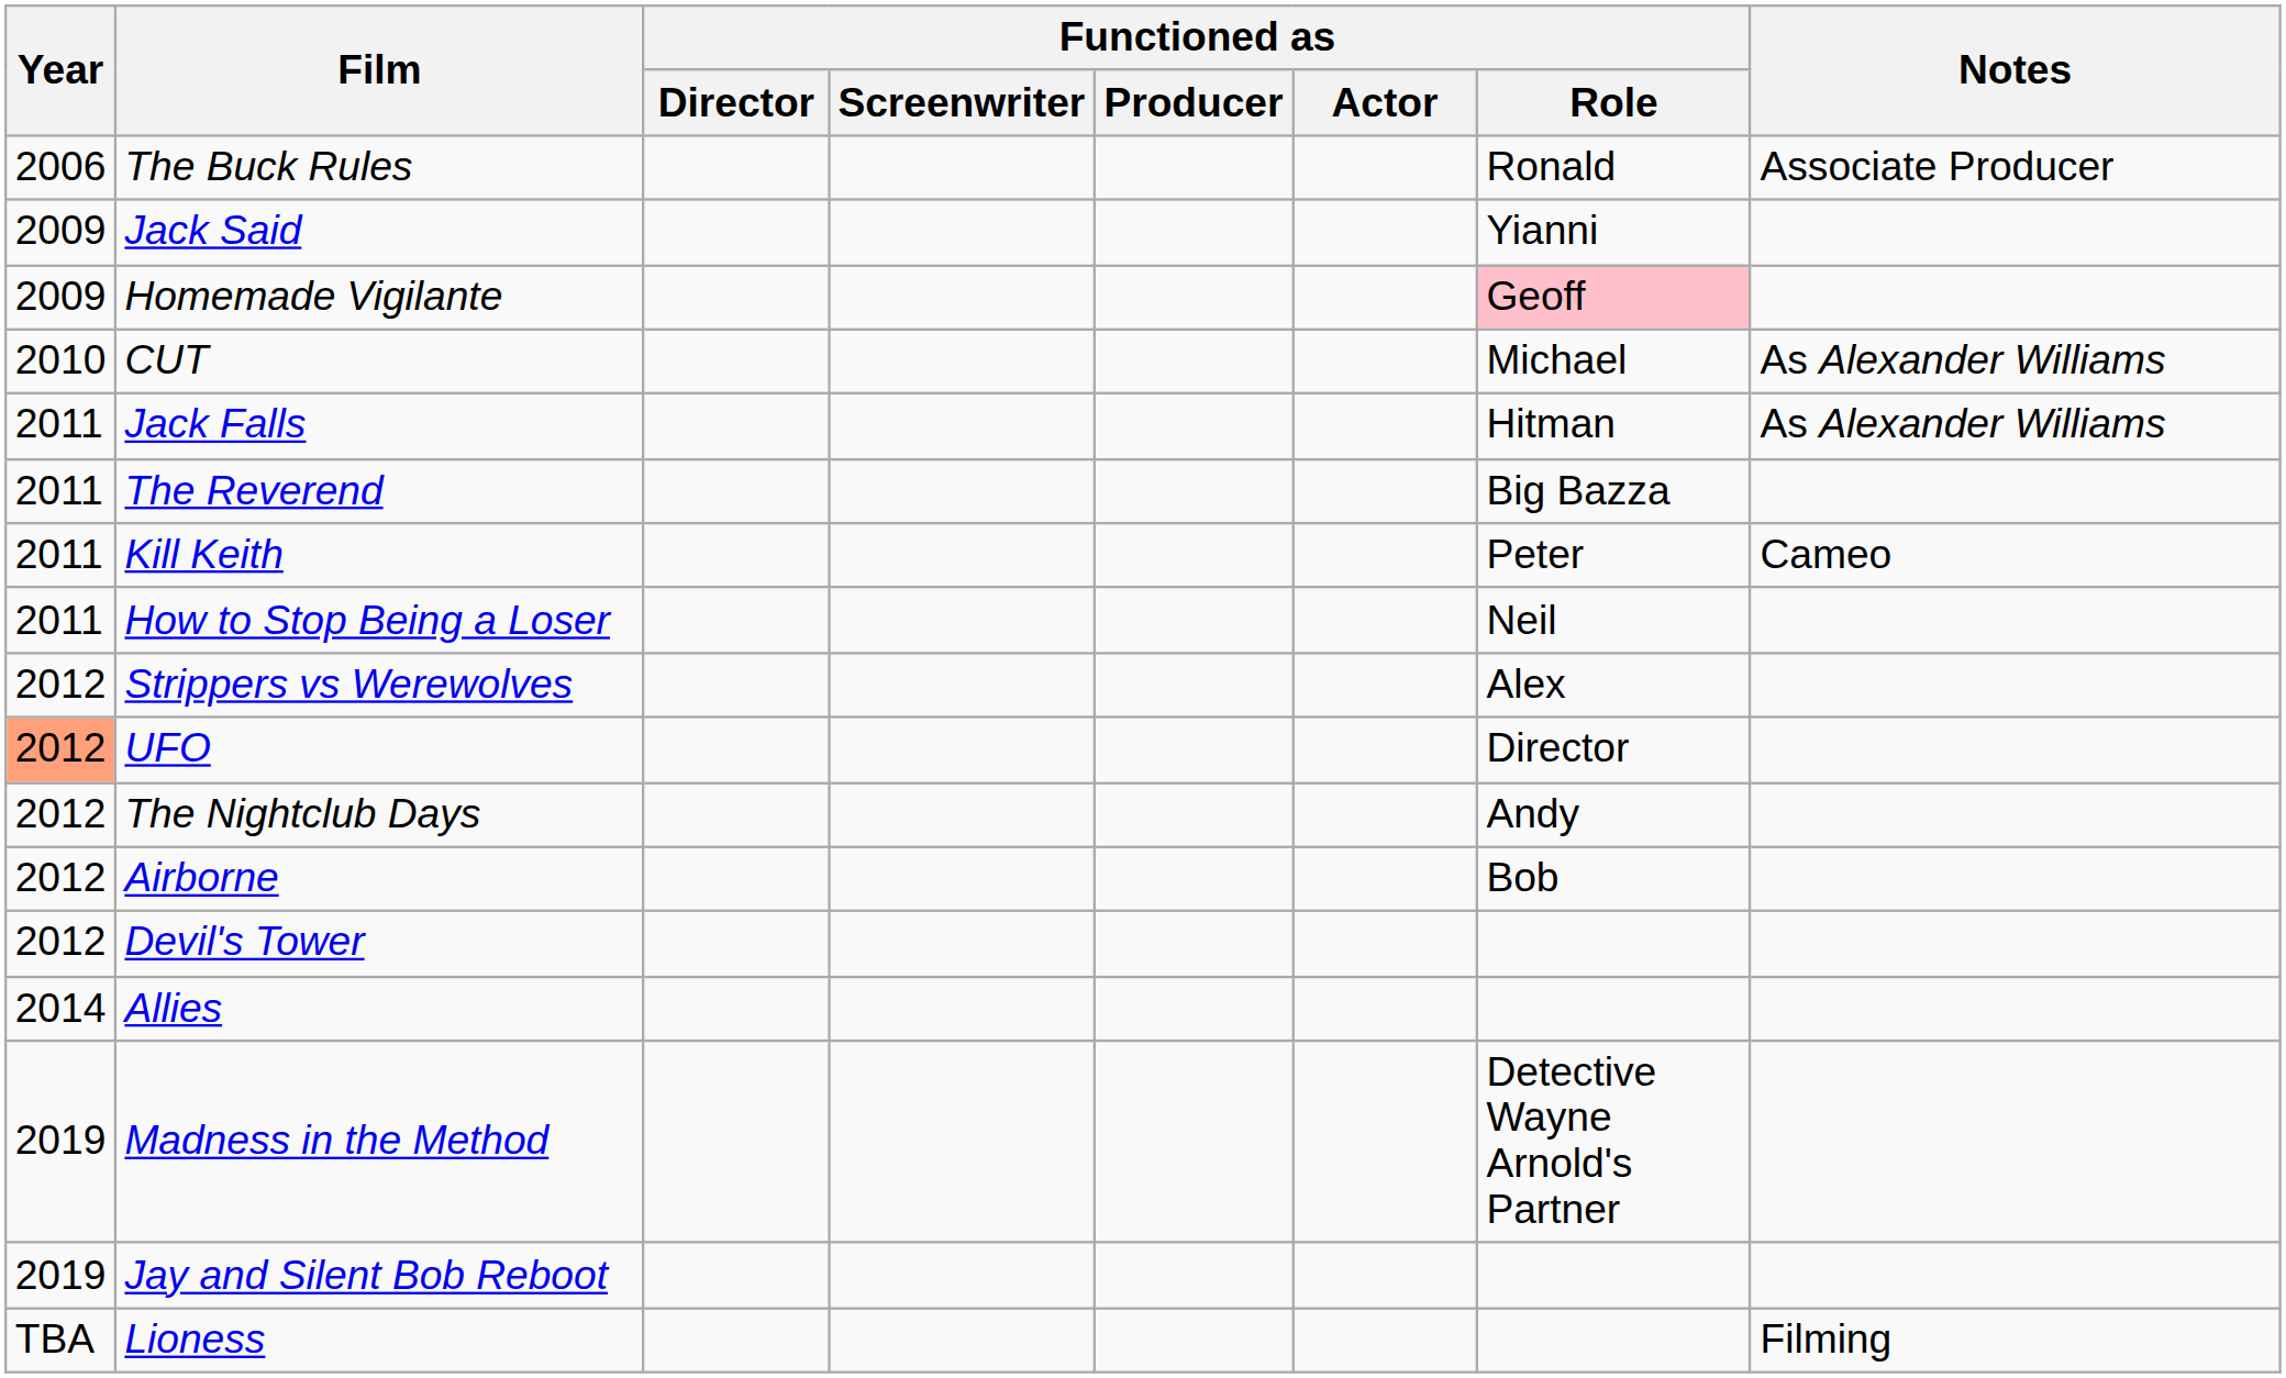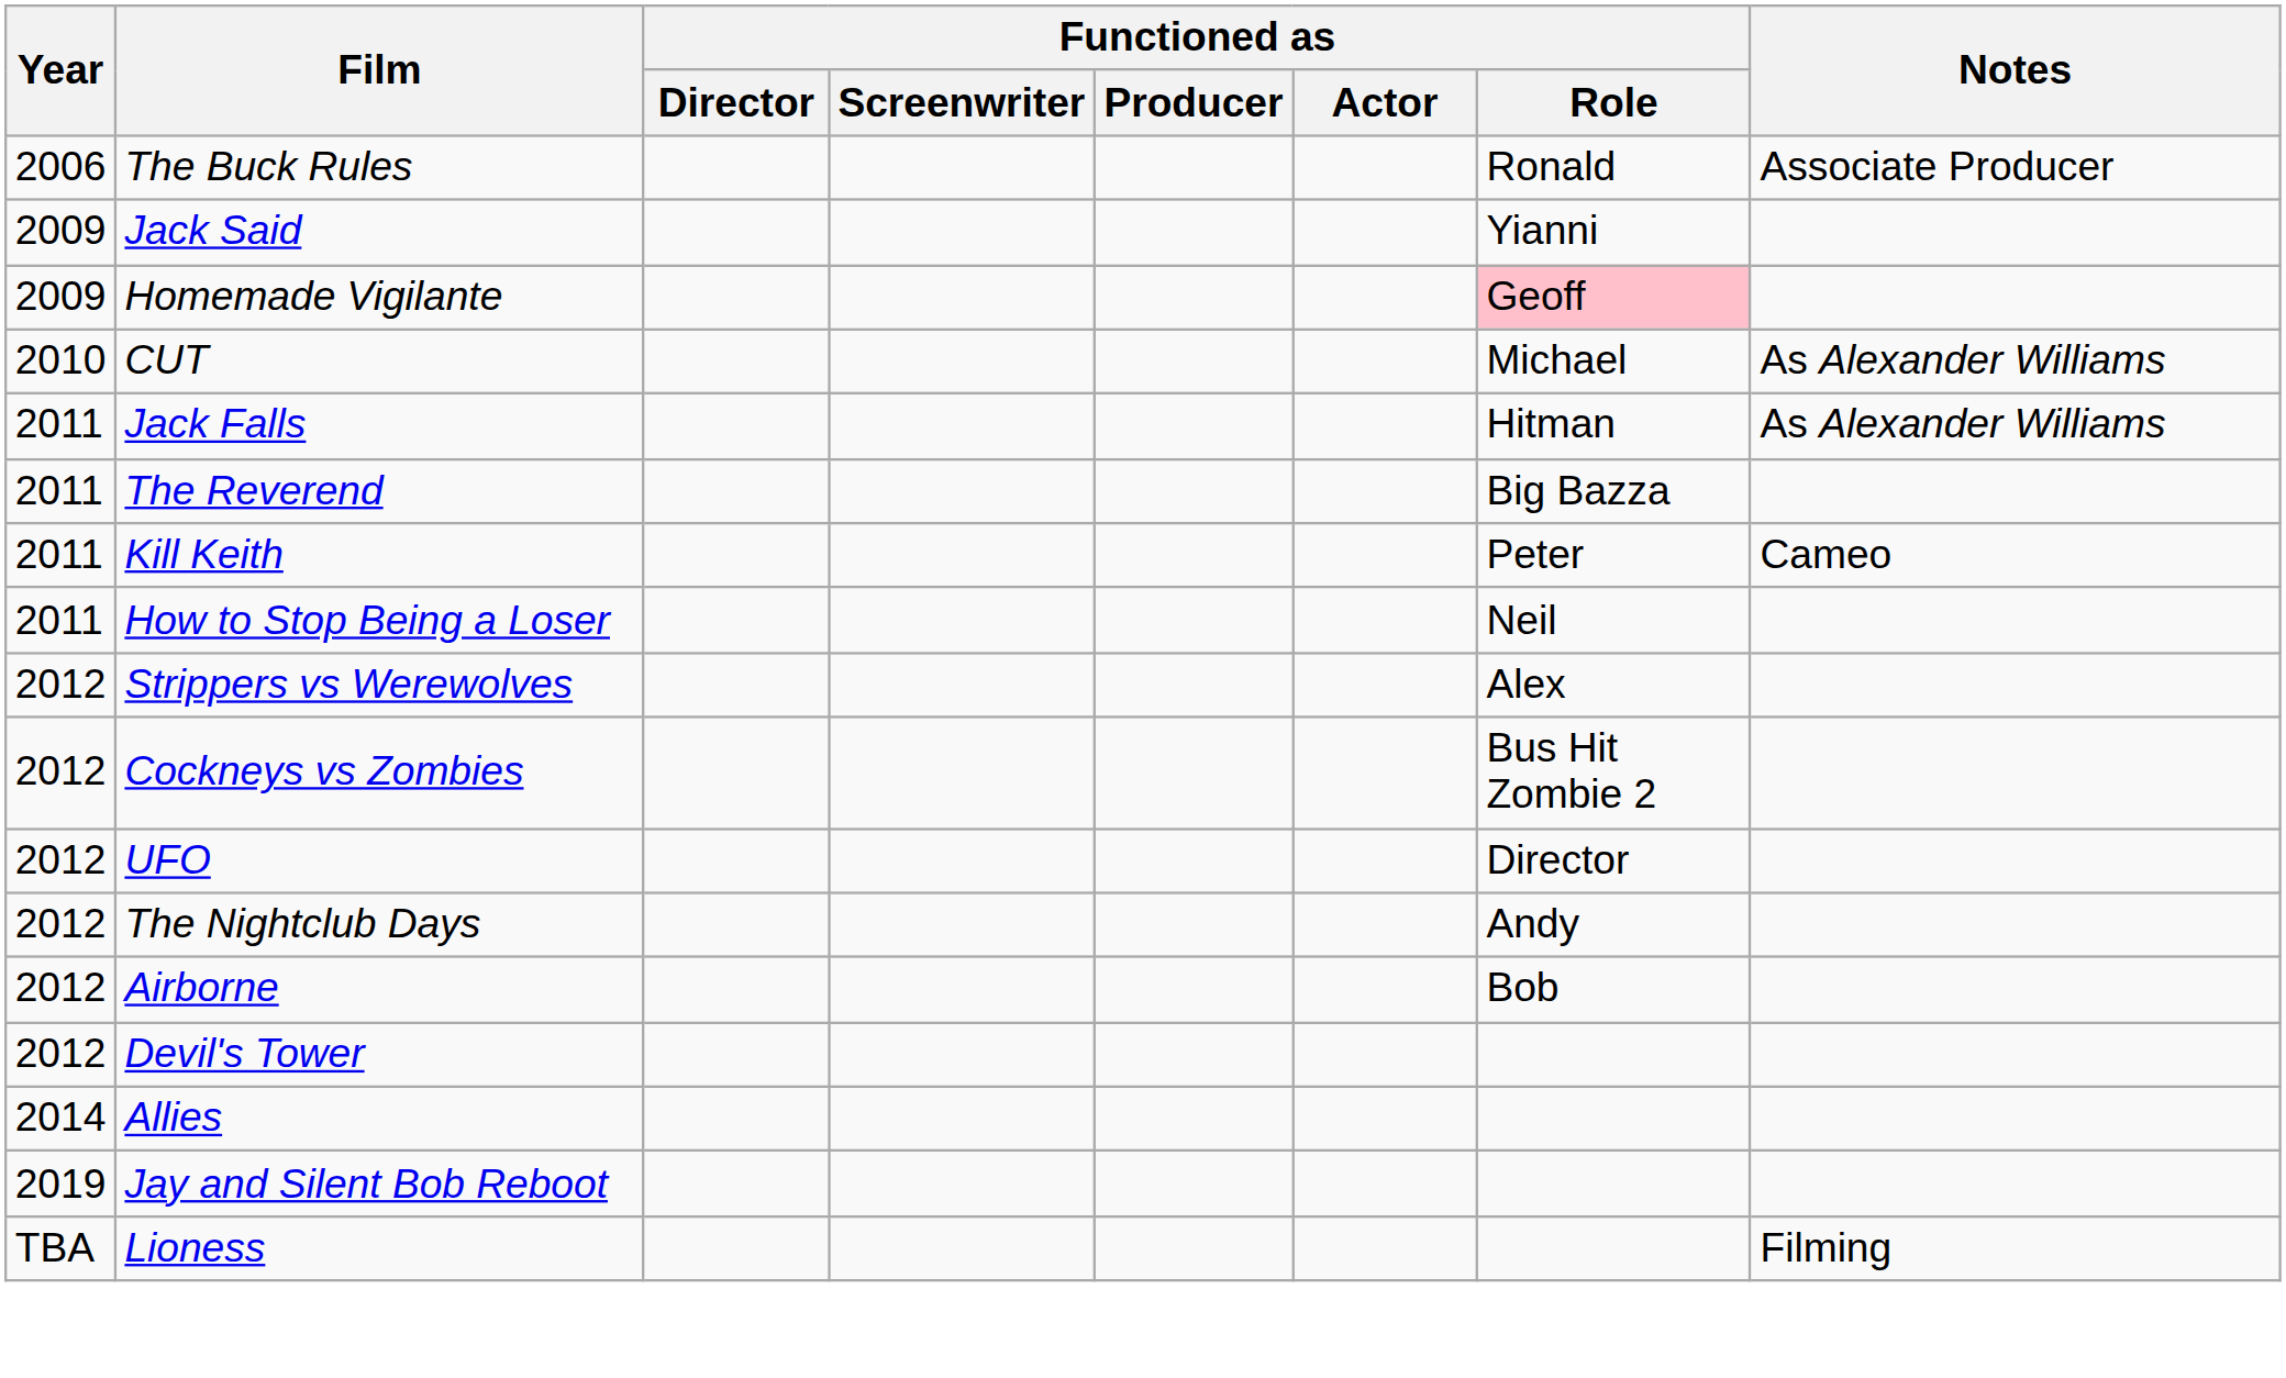+ row: 2012 | Cockneys vs Zombies | Bus Hit Zombie 2
UFO | Year: lightsalmon background -> no background
- row: 2019 | Madness in the Method | Detective Wayne Arnold's Partner
